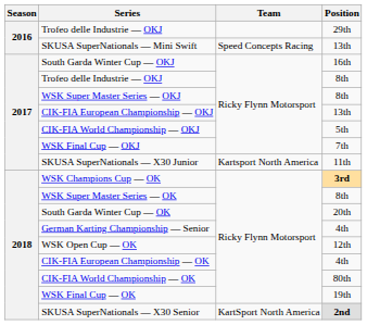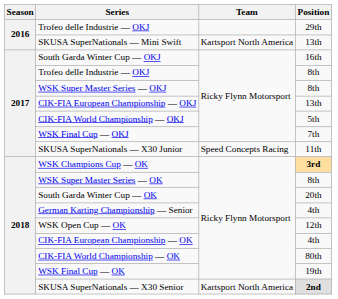SKUSA SuperNationals — Mini Swift | Team: Speed Concepts Racing -> Kartsport North America
SKUSA SuperNationals — X30 Junior | Team: Kartsport North America -> Speed Concepts Racing
SKUSA SuperNationals — X30 Senior | Team: KartSport North America -> Kartsport North America
